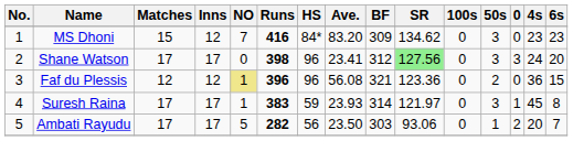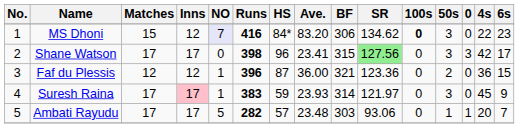MS Dhoni | NO: no background -> lavender background
MS Dhoni | BF: 309 -> 306
MS Dhoni | 100s: normal -> bold
MS Dhoni | 4s: 23 -> 22
Shane Watson | BF: 312 -> 315
Shane Watson | 4s: 24 -> 42
Shane Watson | 6s: 20 -> 17
Faf du Plessis | NO: khaki background -> no background
Faf du Plessis | HS: 96 -> 87
Faf du Plessis | Ave.: 56.08 -> 36.00
Suresh Raina | Inns: no background -> pink background
Suresh Raina | 0: 1 -> 0
Suresh Raina | 6s: 8 -> 9
Ambati Rayudu | HS: 56 -> 57
Ambati Rayudu | Ave.: 23.50 -> 23.48
Ambati Rayudu | 0: 2 -> 1
